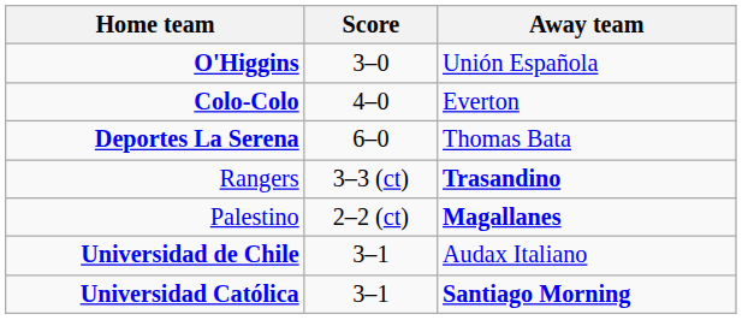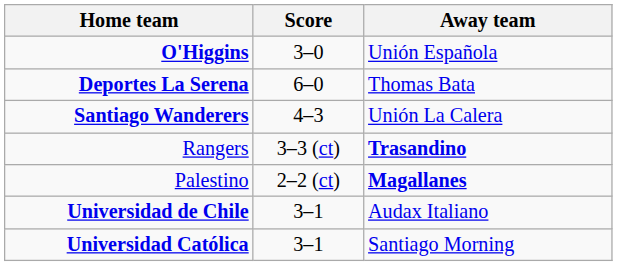- row: Colo-Colo | 4–0 | Everton
+ row: Santiago Wanderers | 4–3 | Unión La Calera
Universidad Católica | Away team: bold -> normal
